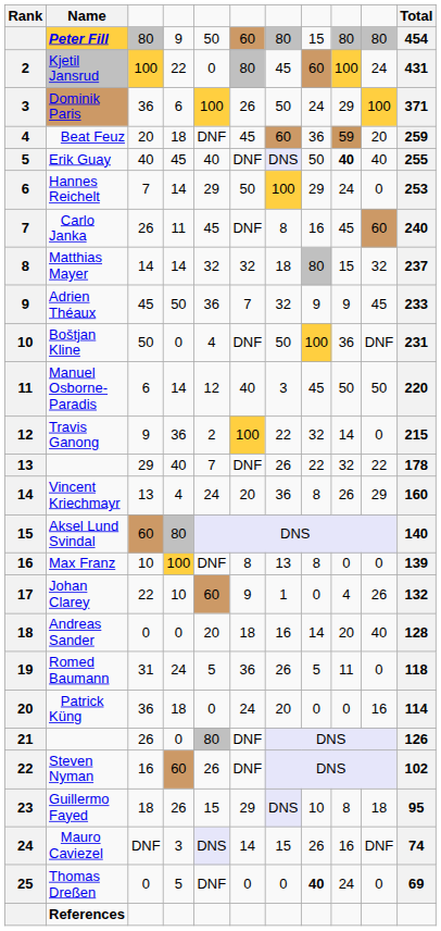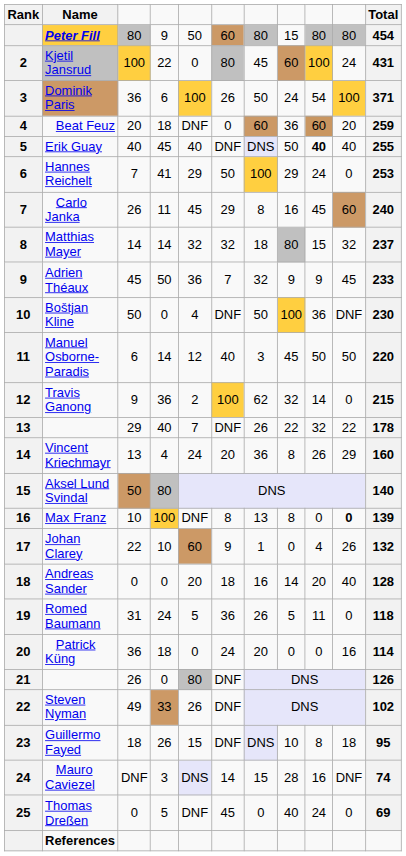Dominik Paris | column 9: 29 -> 54
Beat Feuz | column 6: 45 -> 0
Beat Feuz | column 9: 59 -> 60
Hannes Reichelt | column 4: 14 -> 41
Carlo Janka | column 6: DNF -> 29
Boštjan Kline | Total: 231 -> 230
Travis Ganong | column 7: 22 -> 62
Aksel Lund Svindal | column 3: 60 -> 50
Max Franz | column 10: normal -> bold
Steven Nyman | column 3: 16 -> 49
Steven Nyman | column 4: 60 -> 33
Guillermo Fayed | column 6: 29 -> DNF
Mauro Caviezel | column 8: 26 -> 28
Thomas Dreßen | column 6: 0 -> 45
Thomas Dreßen | column 8: bold -> normal
